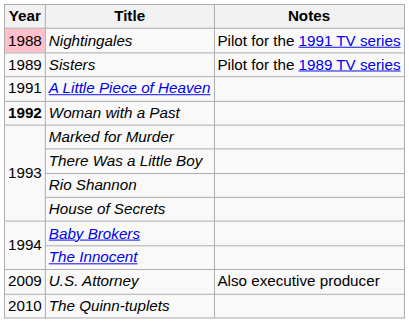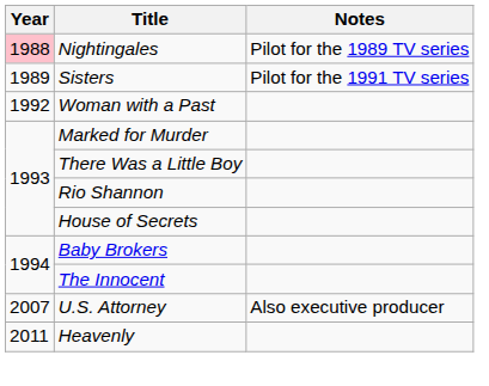Nightingales | Notes: Pilot for the 1991 TV series -> Pilot for the 1989 TV series
Sisters | Notes: Pilot for the 1989 TV series -> Pilot for the 1991 TV series
- row: 1991 | A Little Piece of Heaven
Woman with a Past | Year: bold -> normal
U.S. Attorney | Year: 2009 -> 2007
- row: 2010 | The Quinn-tuplets
+ row: 2011 | Heavenly
